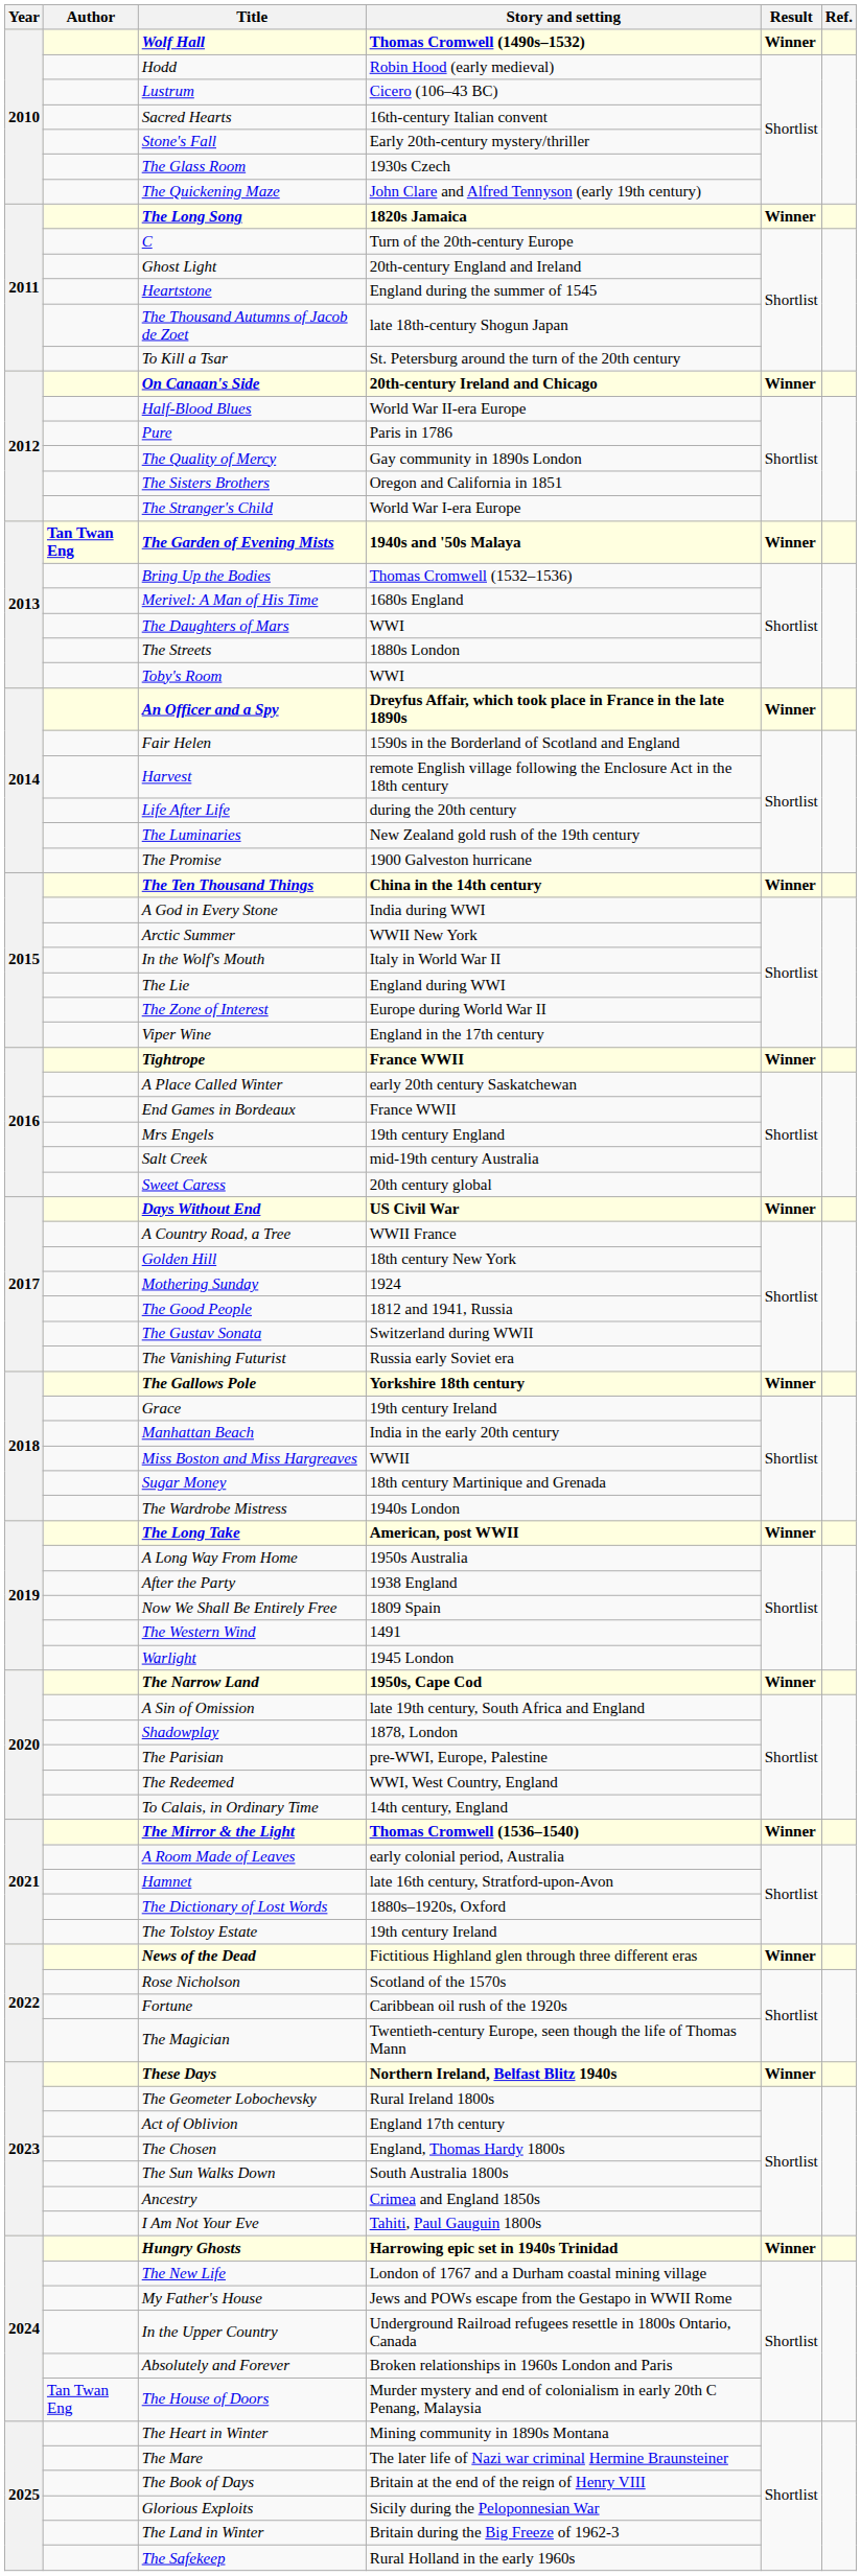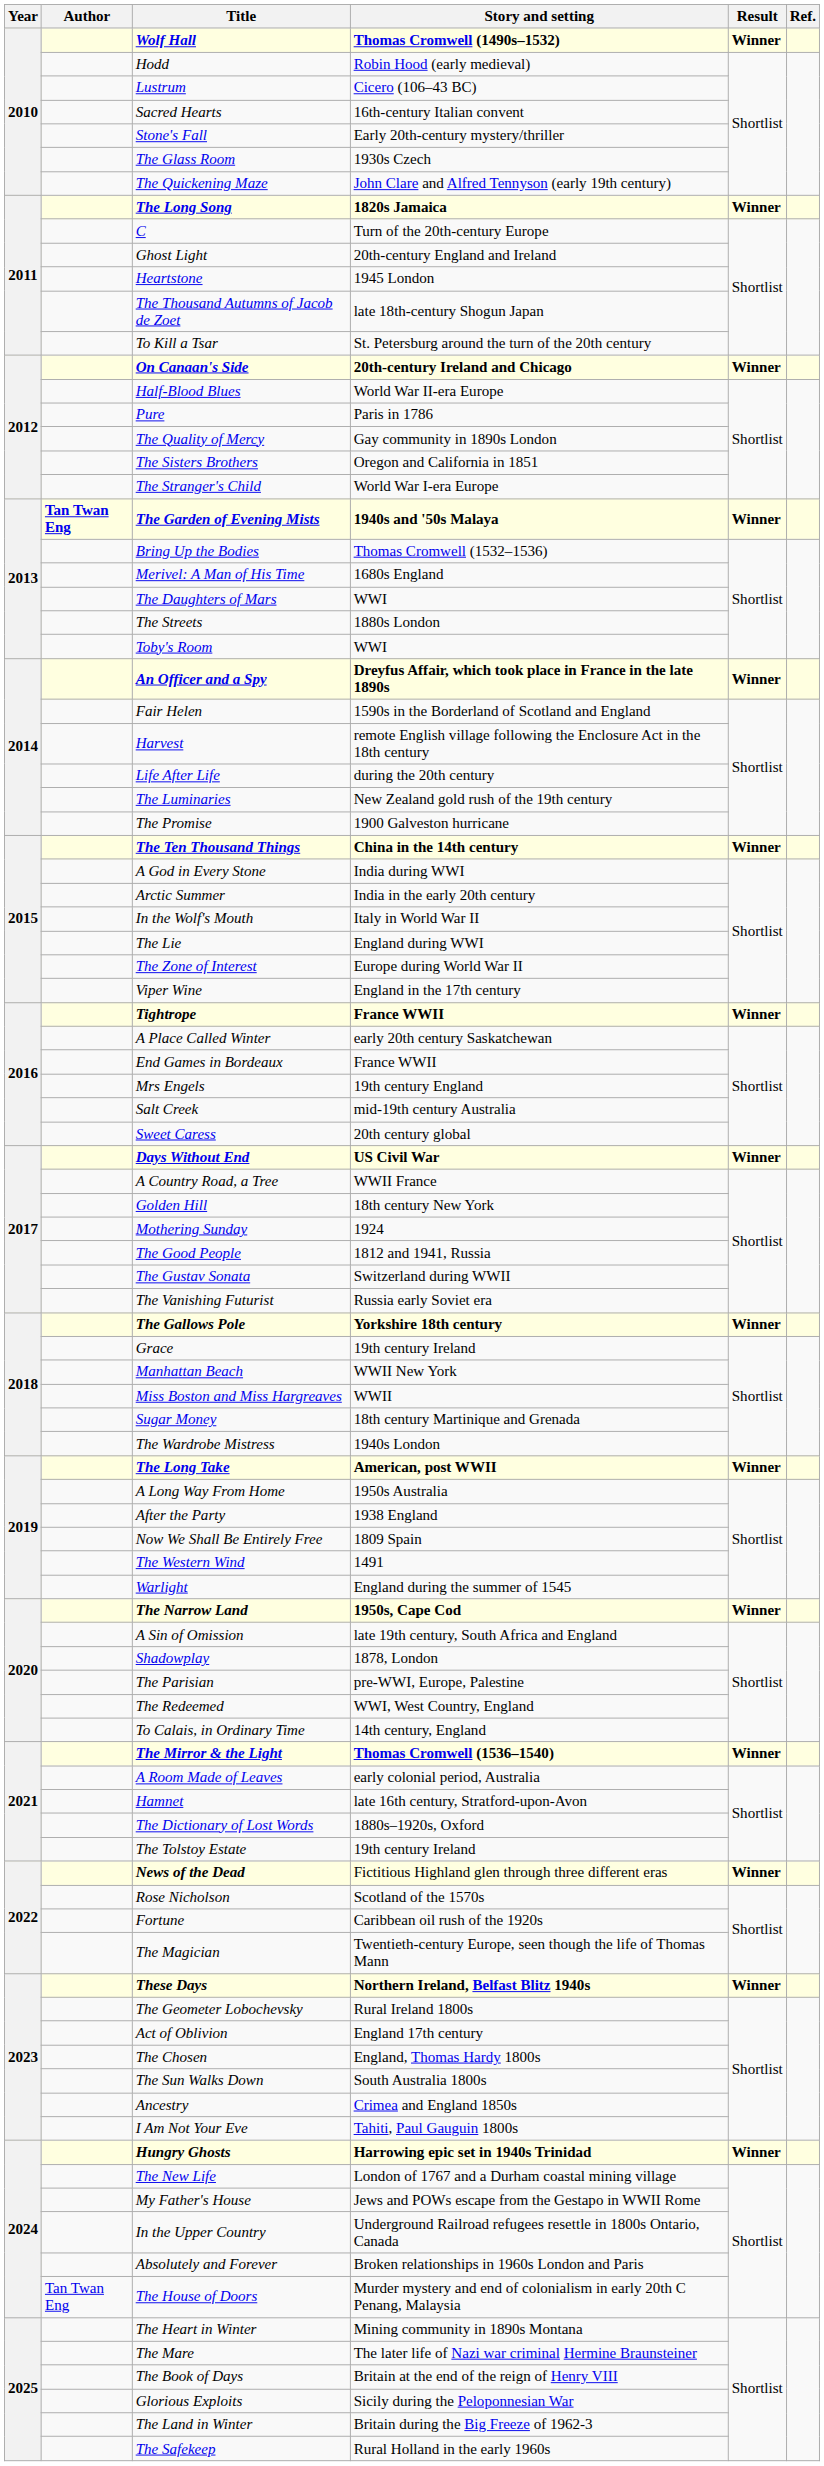Heartstone | Story and setting: England during the summer of 1545 -> 1945 London
Arctic Summer | Story and setting: WWII New York -> India in the early 20th century
Manhattan Beach | Story and setting: India in the early 20th century -> WWII New York
Warlight | Story and setting: 1945 London -> England during the summer of 1545
